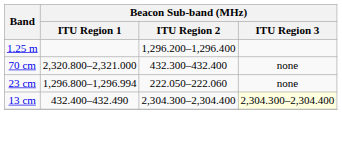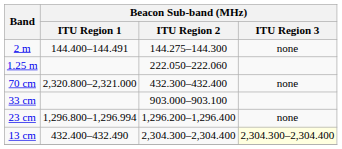+ row: 2 m | 144.400–144.491 | 144.275–144.300 | none
1.25 m | Beacon Sub-band (MHz) / ITU Region 2: 1,296.200–1,296.400 -> 222.050–222.060
+ row: 33 cm | 903.000–903.100
23 cm | Beacon Sub-band (MHz) / ITU Region 2: 222.050–222.060 -> 1,296.200–1,296.400
